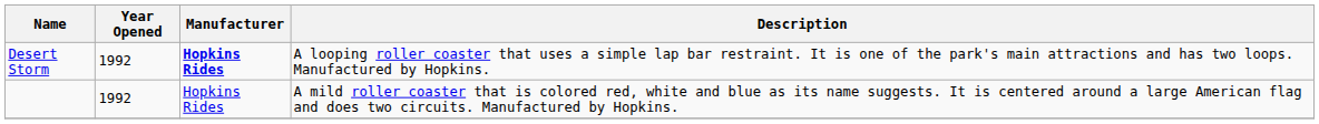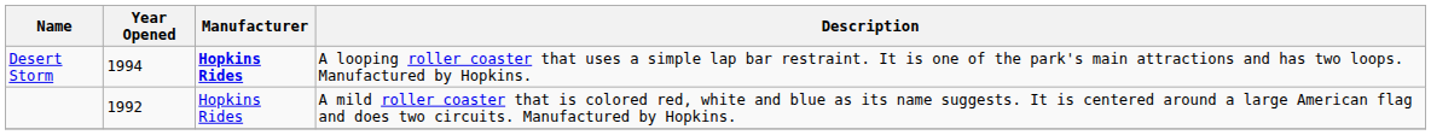Desert Storm | Year Opened: 1992 -> 1994
